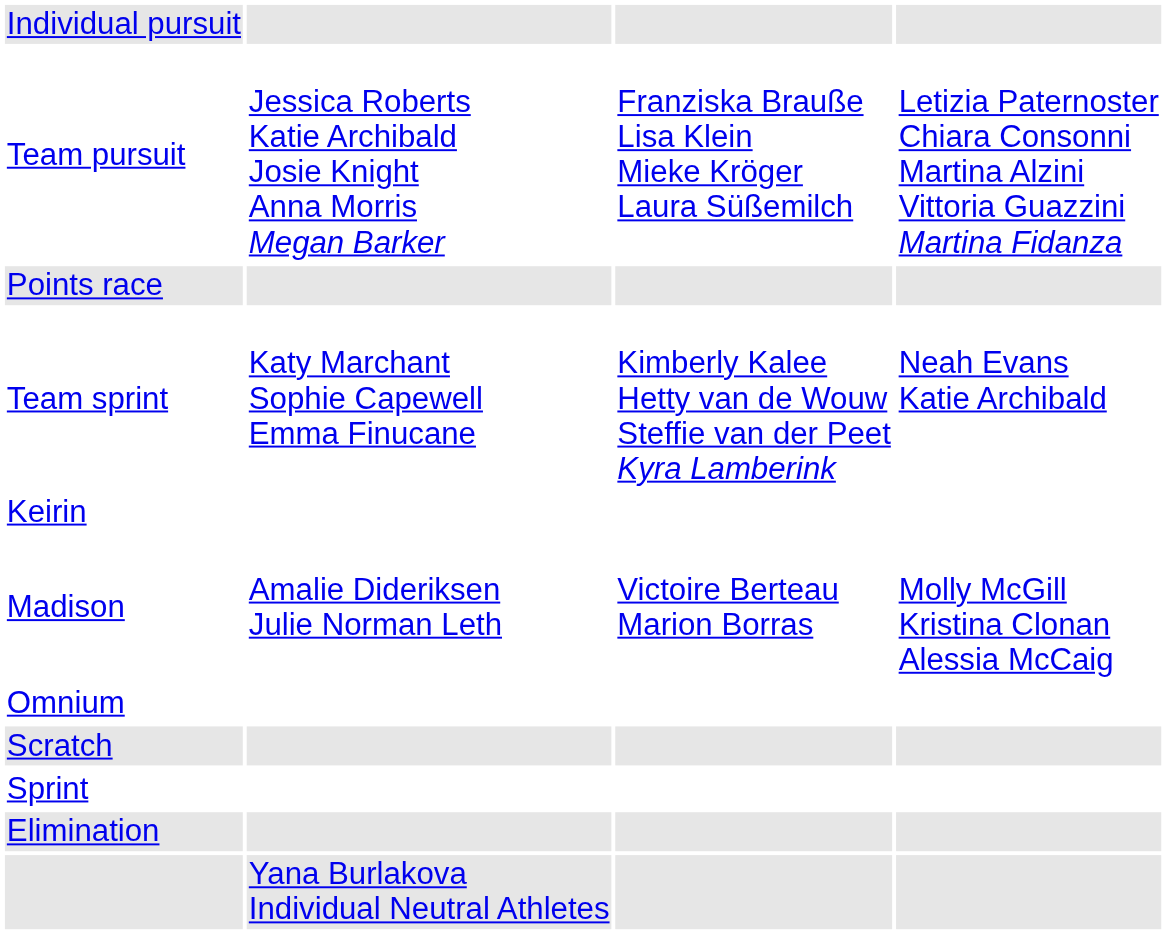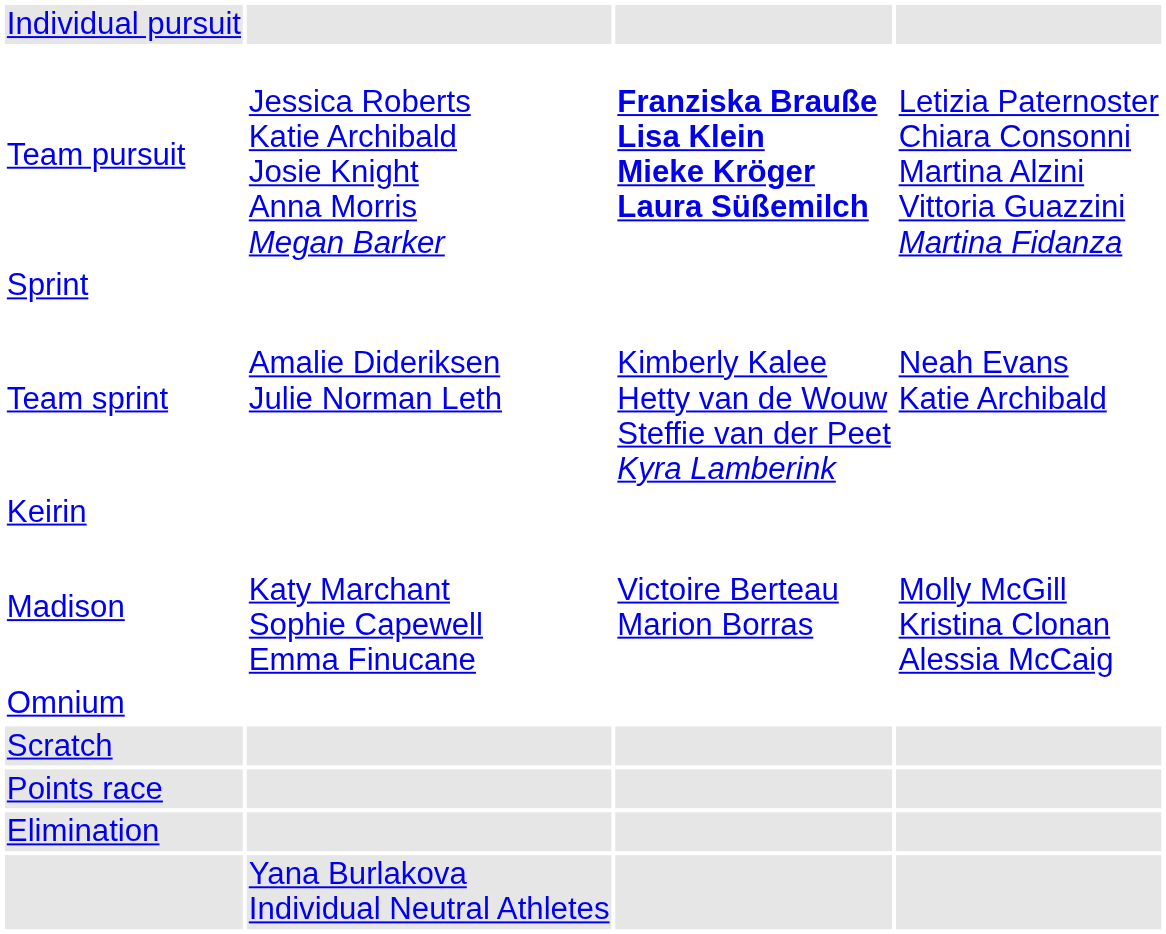Team pursuit | column 3: normal -> bold
rows swapped: Sprint <-> Points race
Team sprint | column 2: Katy Marchant Sophie Capewell Emma Finucane -> Amalie Dideriksen Julie Norman Leth
Madison | column 2: Amalie Dideriksen Julie Norman Leth -> Katy Marchant Sophie Capewell Emma Finucane
